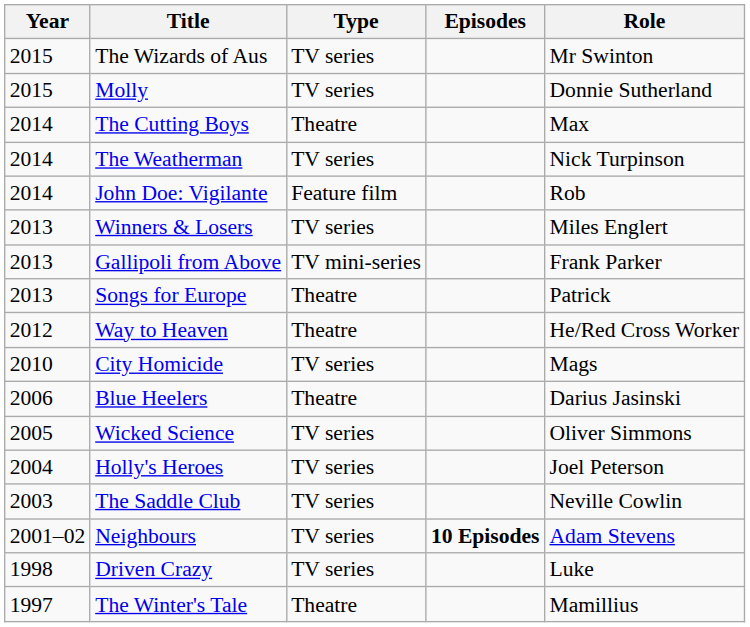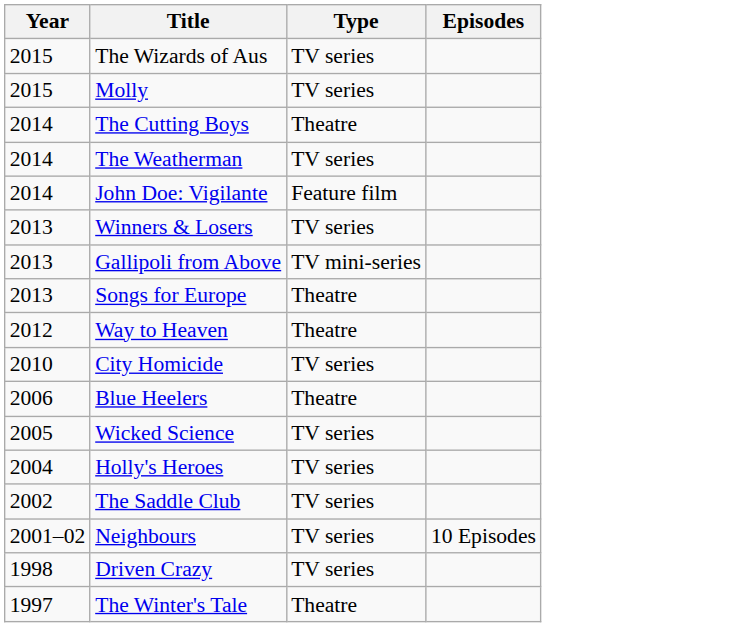- column: Role | Mr Swinton | Donnie Sutherland | Max | Nick Turpinson | Rob | Miles Englert | Frank Parker | Patrick | He/Red Cross Worker | Mags | Darius Jasinski | Oliver Simmons | Joel Peterson | Neville Cowlin | Adam Stevens | Luke | Mamillius
The Saddle Club | Year: 2003 -> 2002
Neighbours | Episodes: bold -> normal
